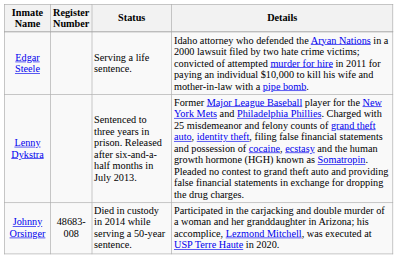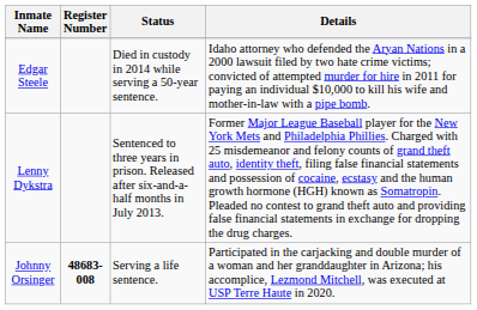Edgar Steele | Status: Serving a life sentence. -> Died in custody in 2014 while serving a 50-year sentence.
Johnny Orsinger | Register Number: normal -> bold
Johnny Orsinger | Status: Died in custody in 2014 while serving a 50-year sentence. -> Serving a life sentence.
